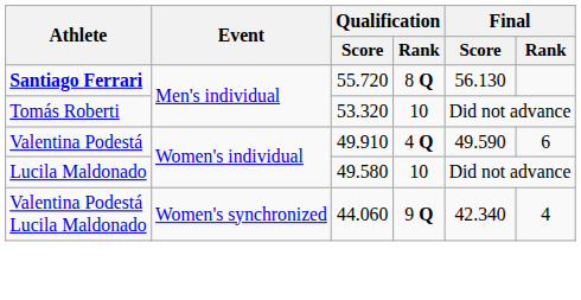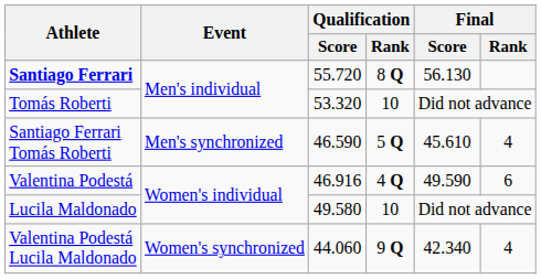+ row: Santiago Ferrari Tomás Roberti | Men's synchronized | 46.590 | 5 Q | 45.610 | 4
Valentina Podestá | Qualification / Score: 49.910 -> 46.916
